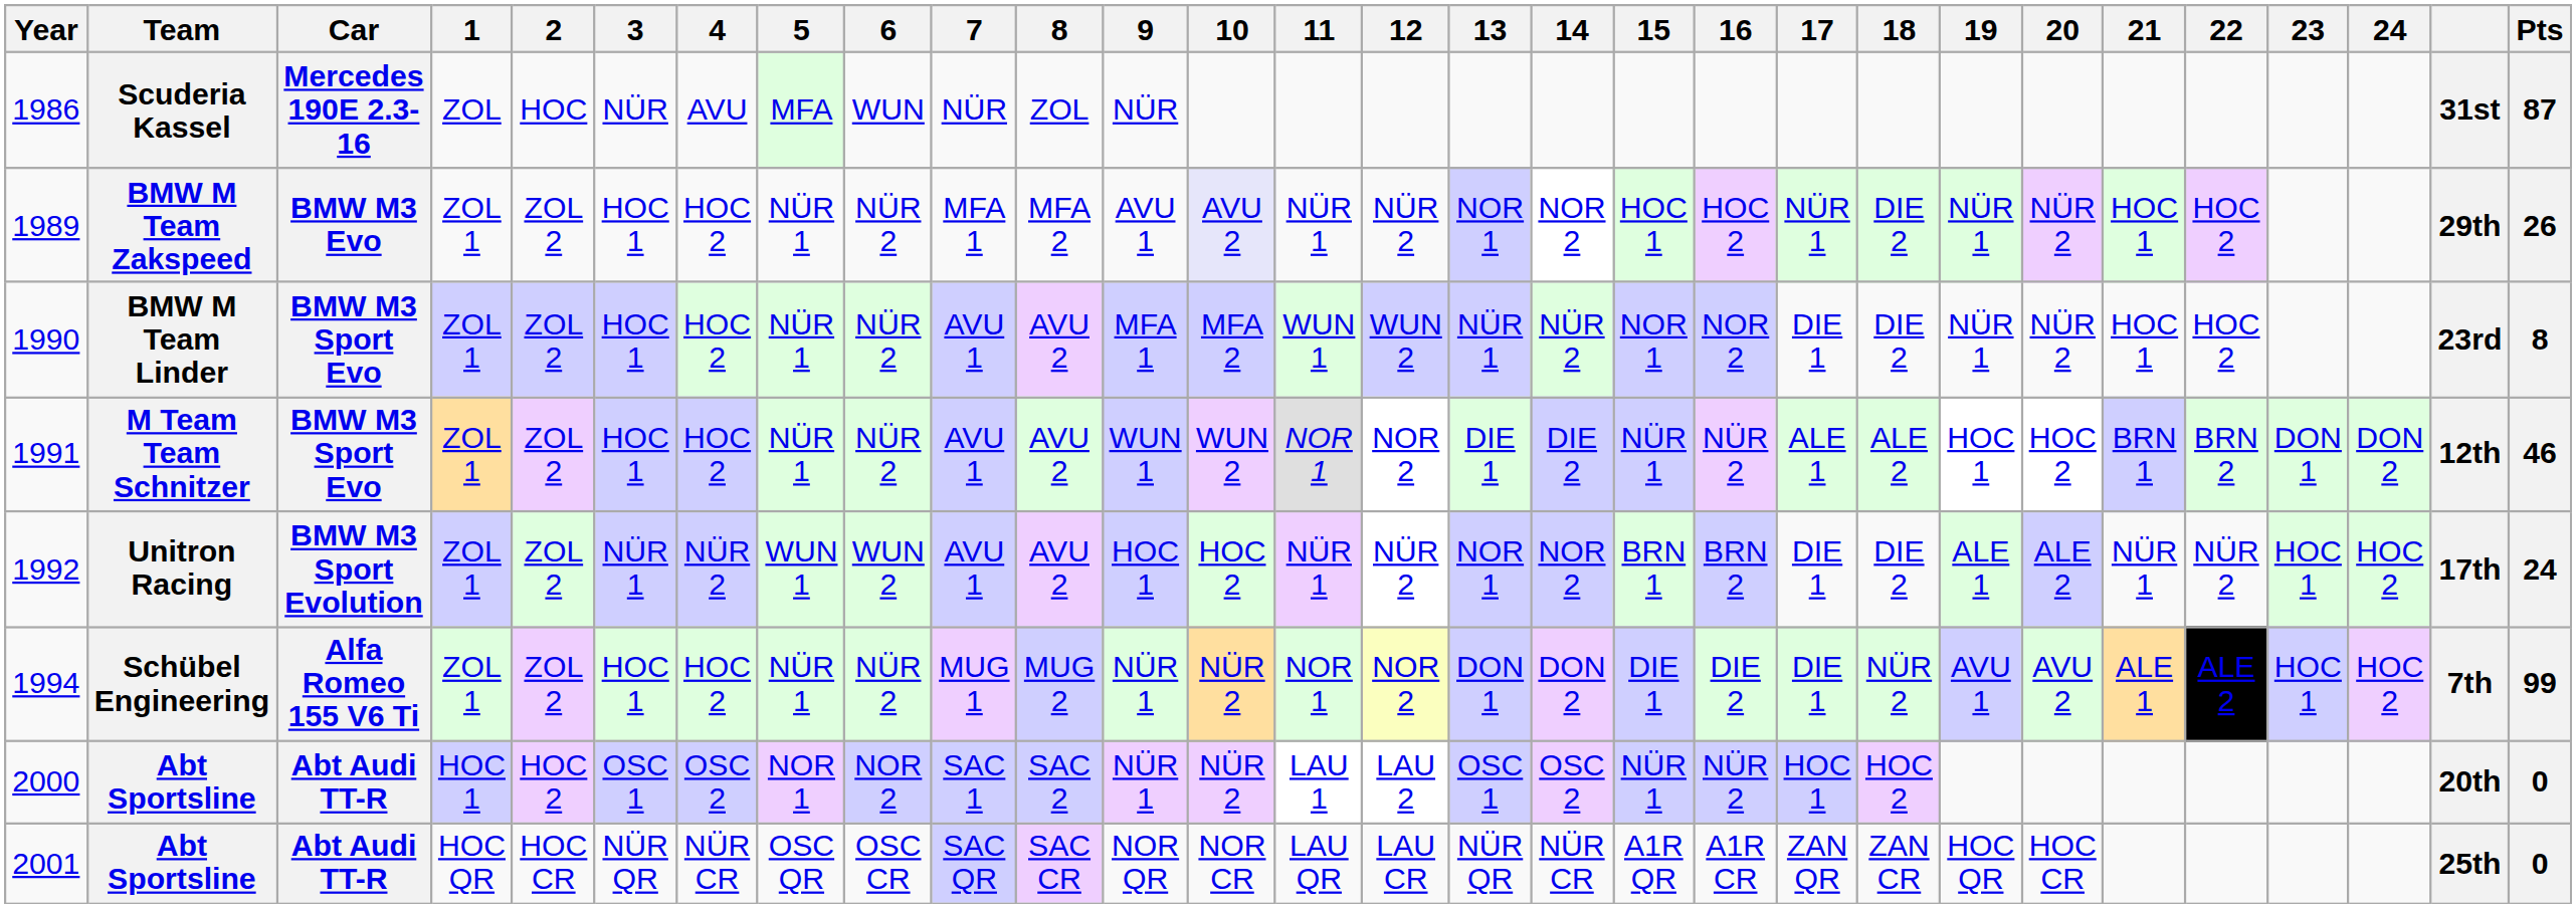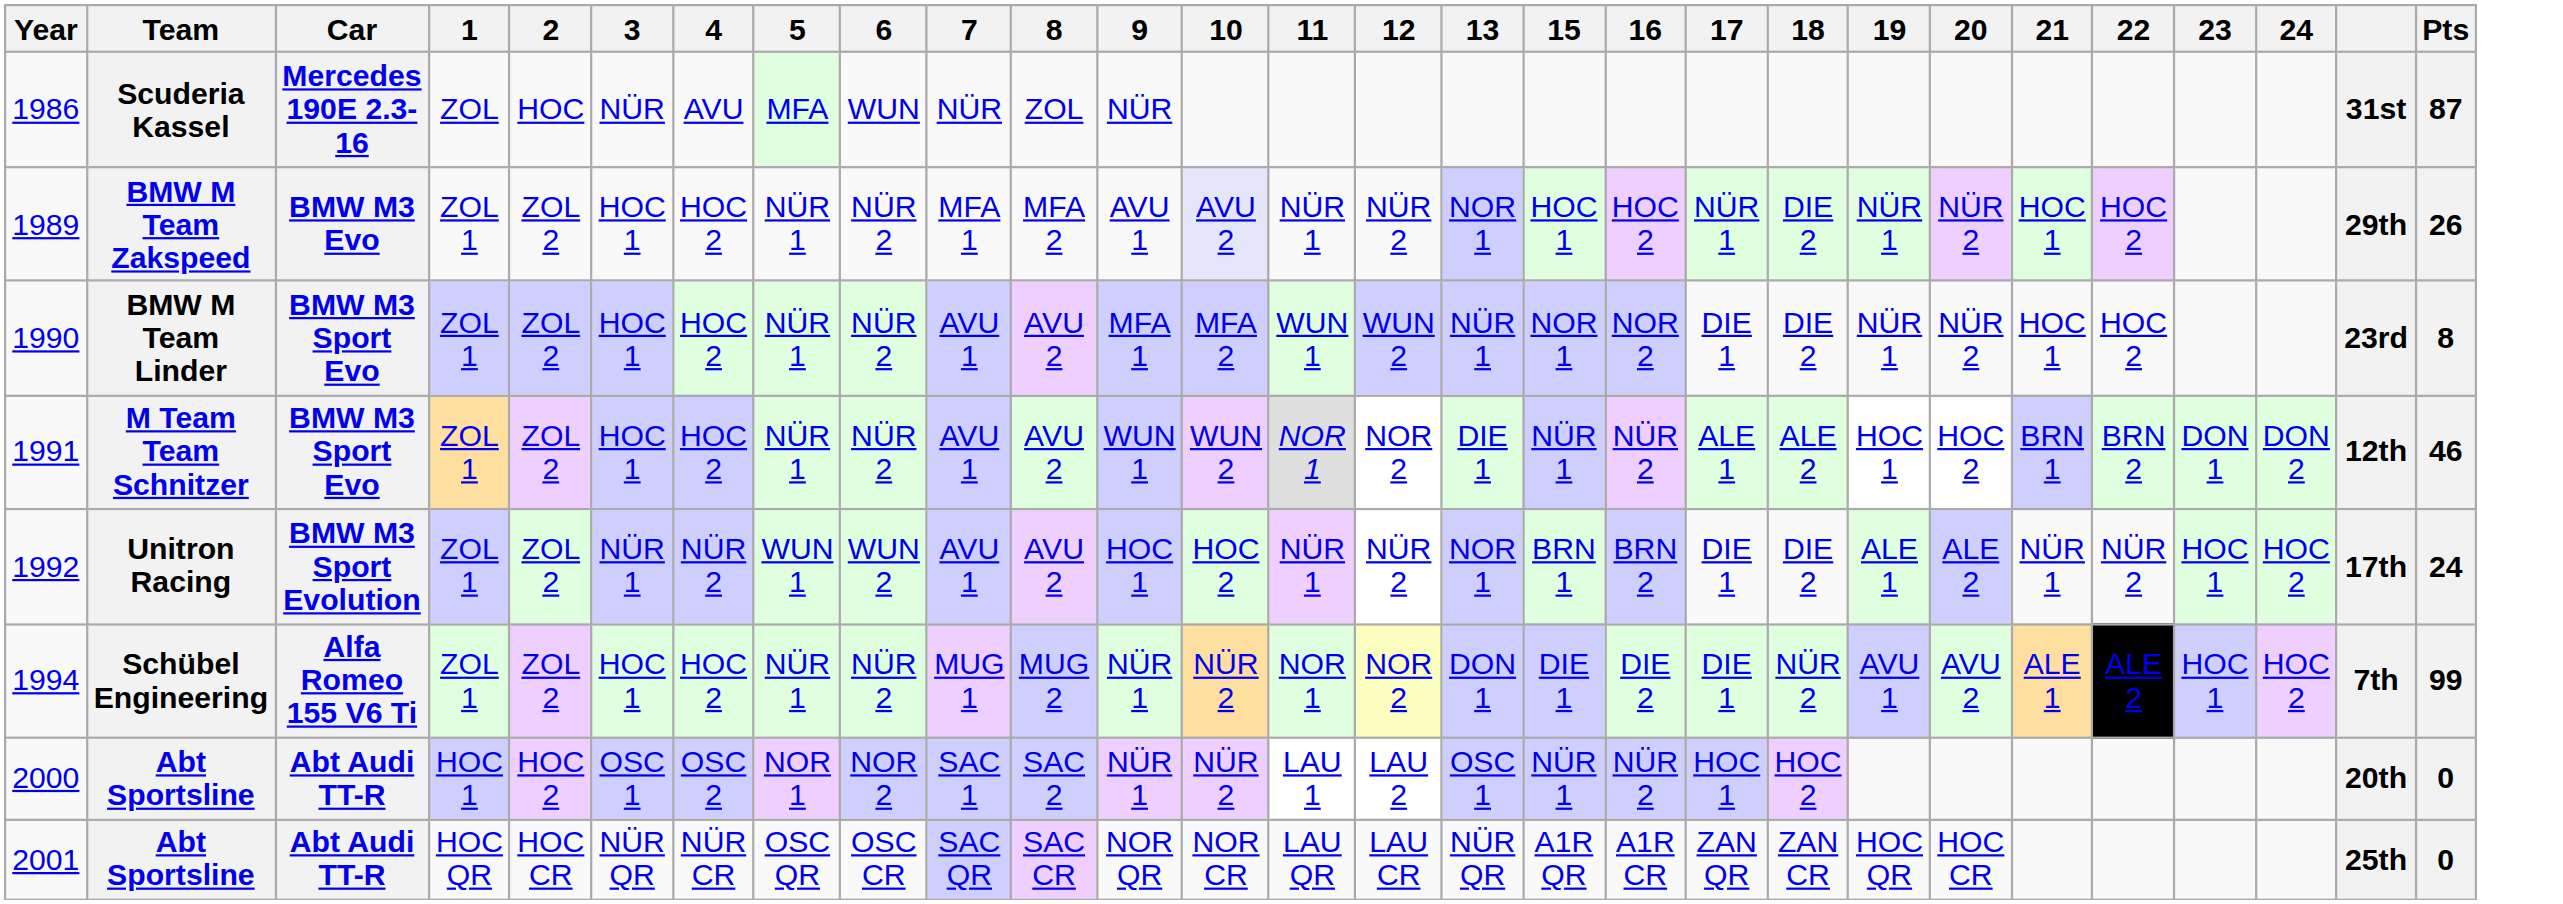- column: 14 | NOR 2 | NÜR 2 | DIE 2 | NOR 2 | DON 2 | OSC 2 | NÜR CR
